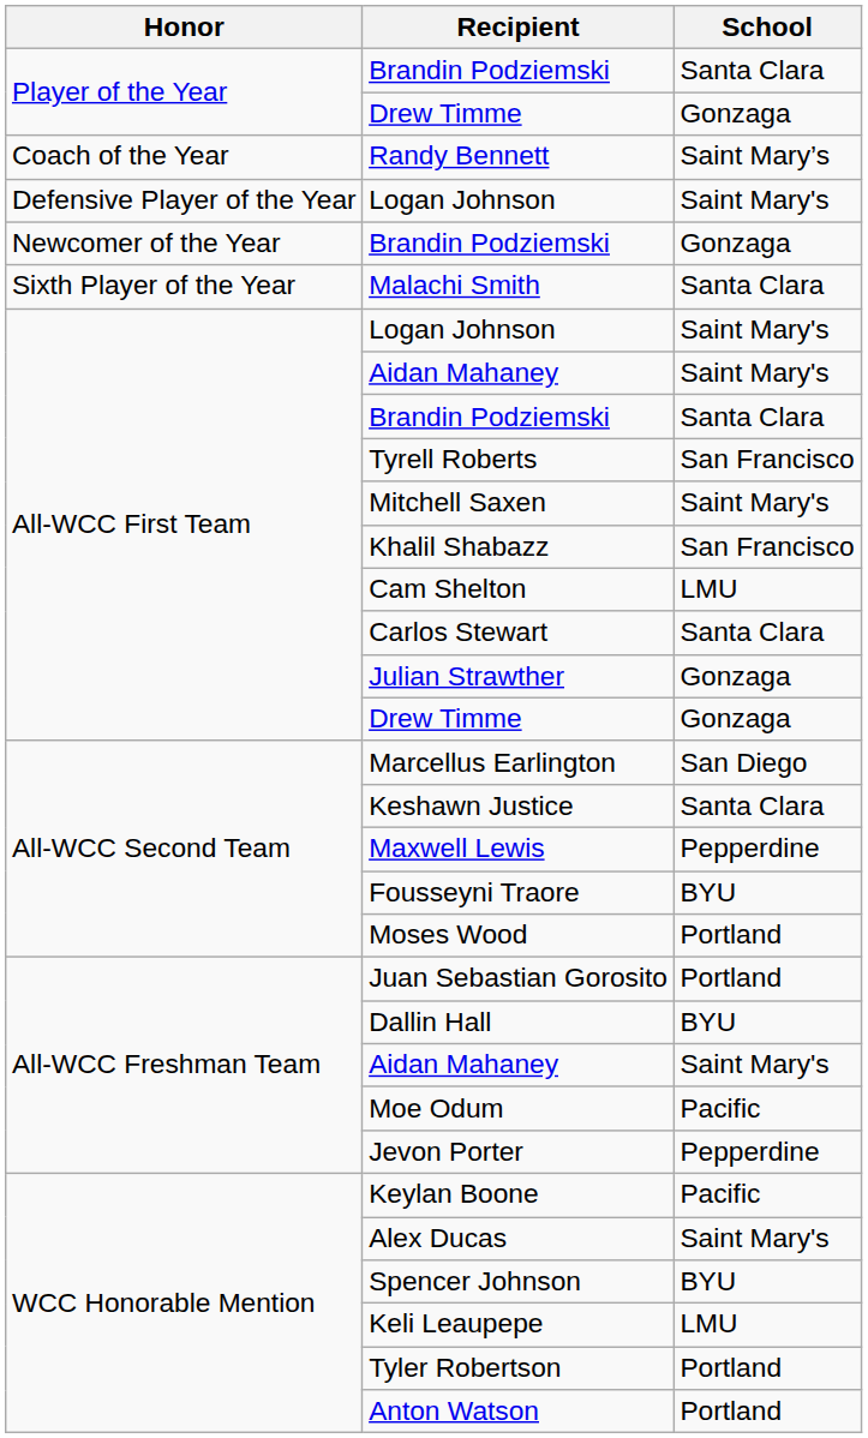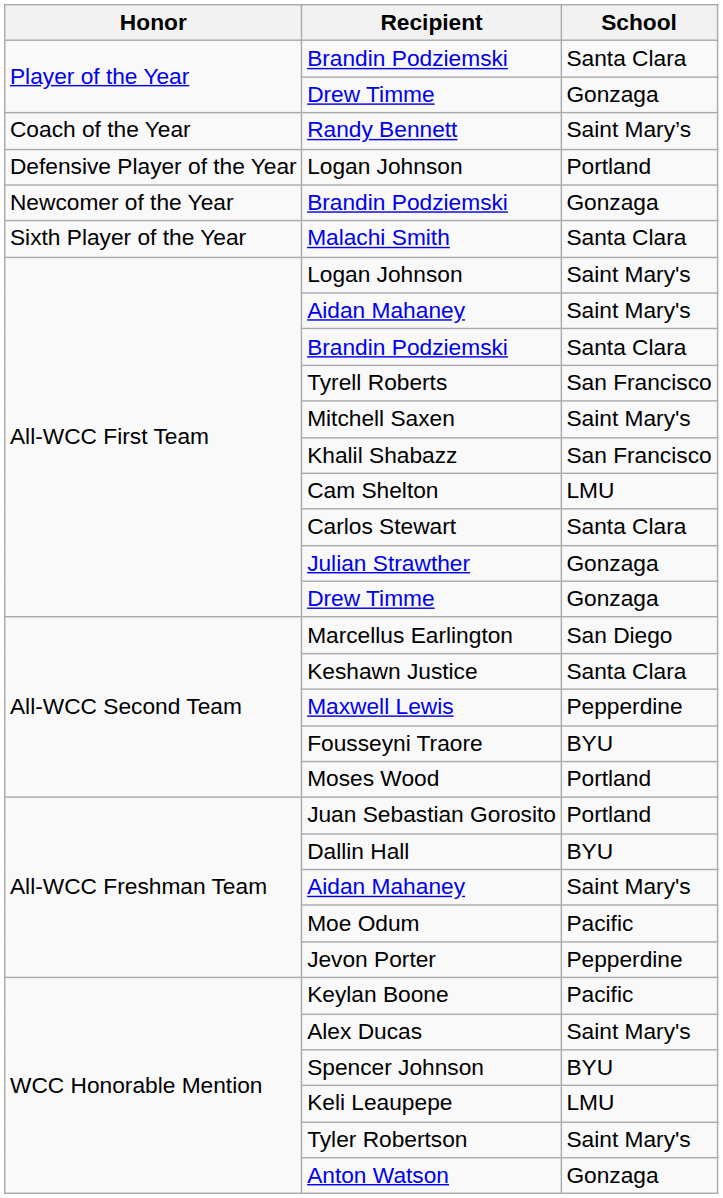Defensive Player of the Year / Logan Johnson | School: Saint Mary's -> Portland
Tyler Robertson | School: Portland -> Saint Mary's
Anton Watson | School: Portland -> Gonzaga
